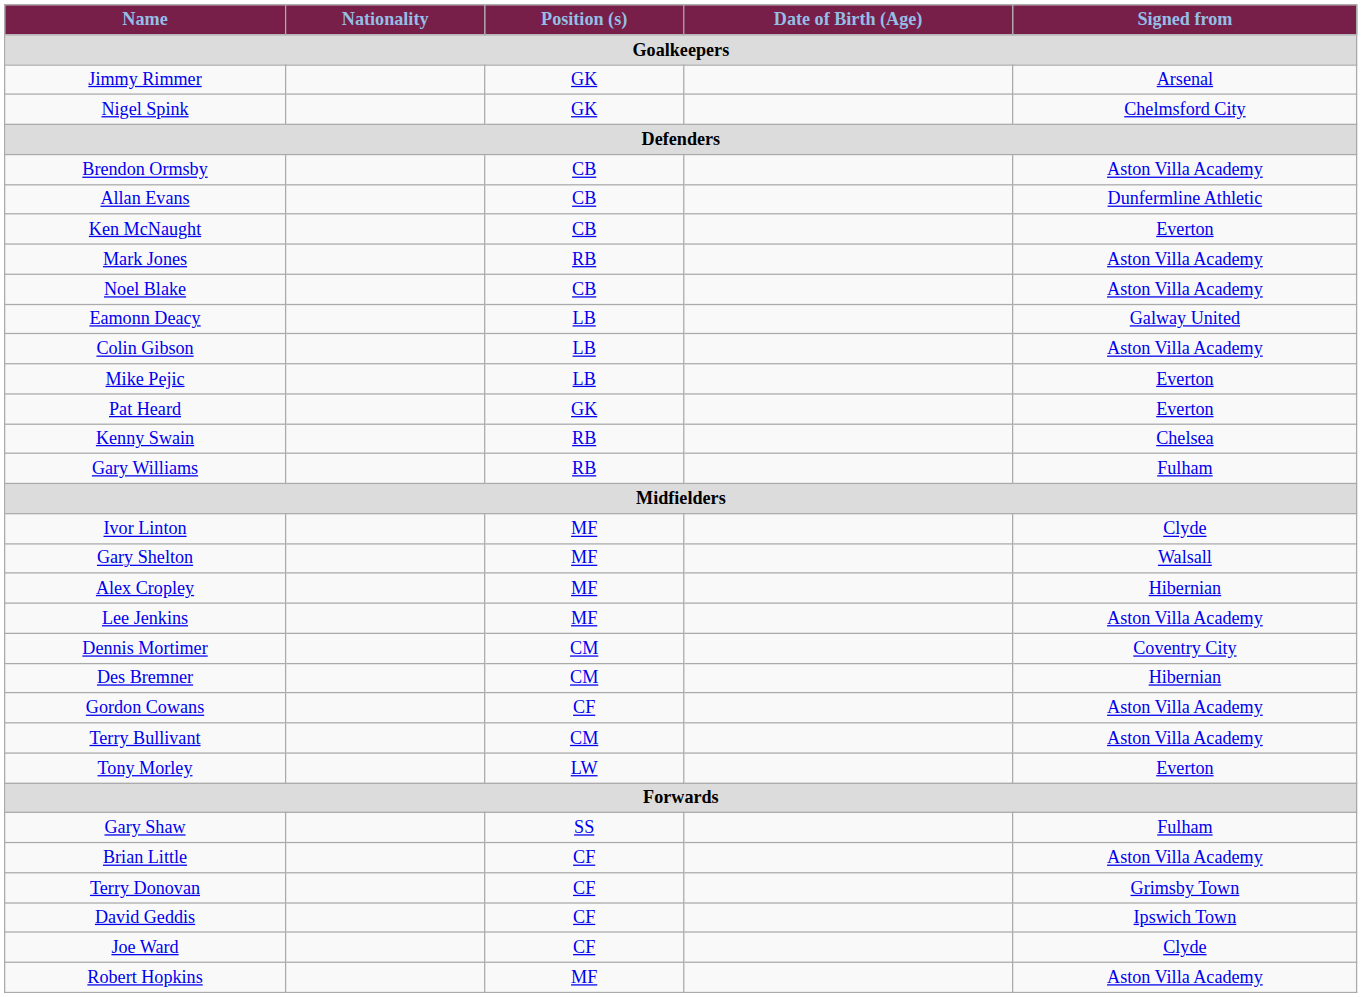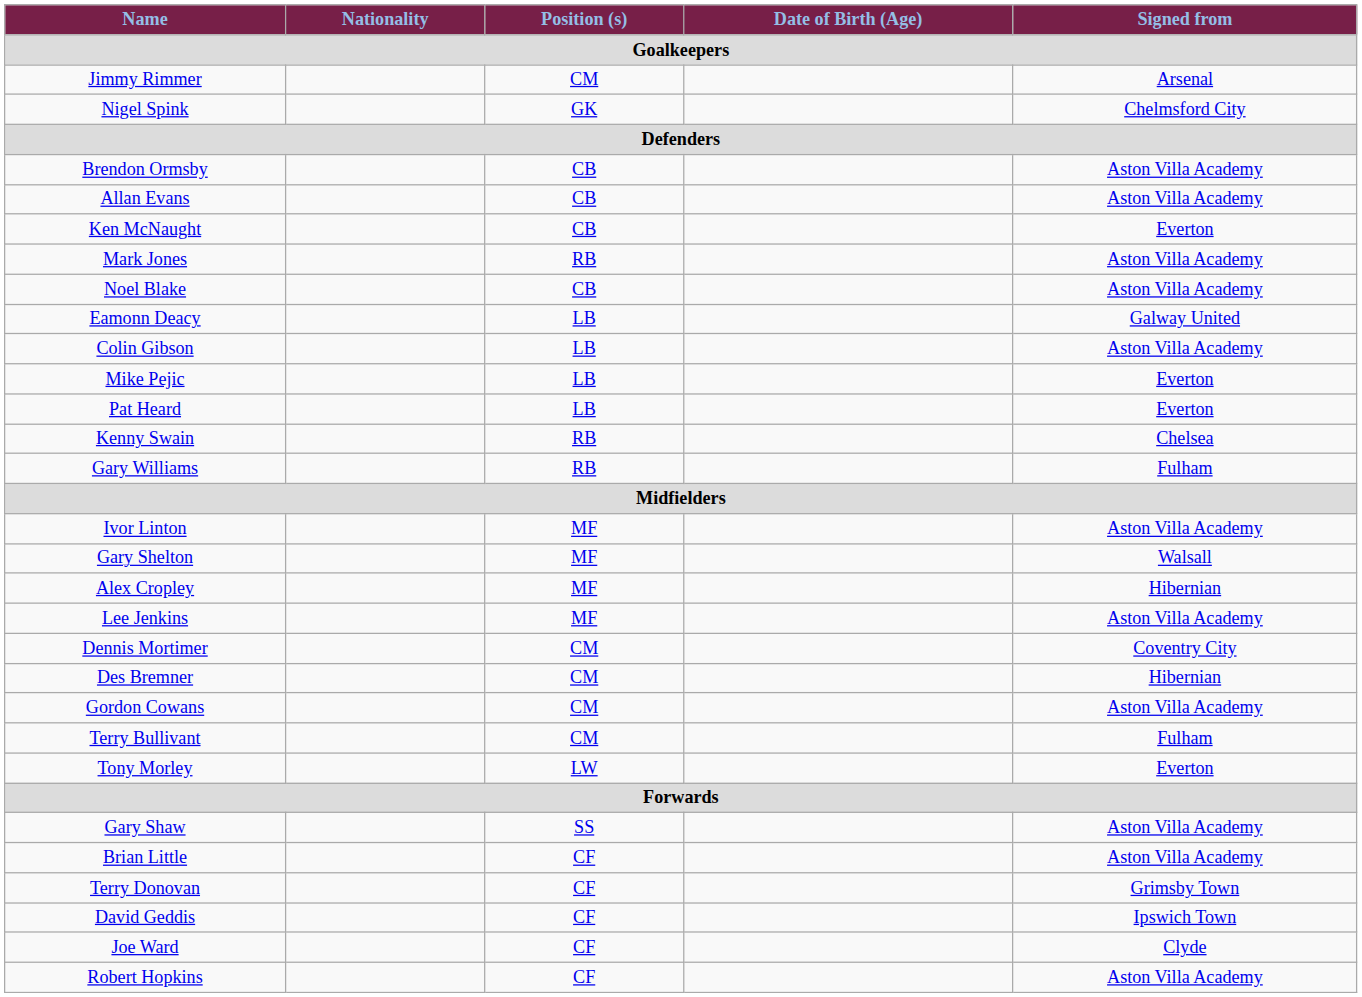Jimmy Rimmer | Position (s): GK -> CM
Allan Evans | Signed from: Dunfermline Athletic -> Aston Villa Academy
Pat Heard | Position (s): GK -> LB
Ivor Linton | Signed from: Clyde -> Aston Villa Academy
Gordon Cowans | Position (s): CF -> CM
Terry Bullivant | Signed from: Aston Villa Academy -> Fulham
Gary Shaw | Signed from: Fulham -> Aston Villa Academy
Robert Hopkins | Position (s): MF -> CF
